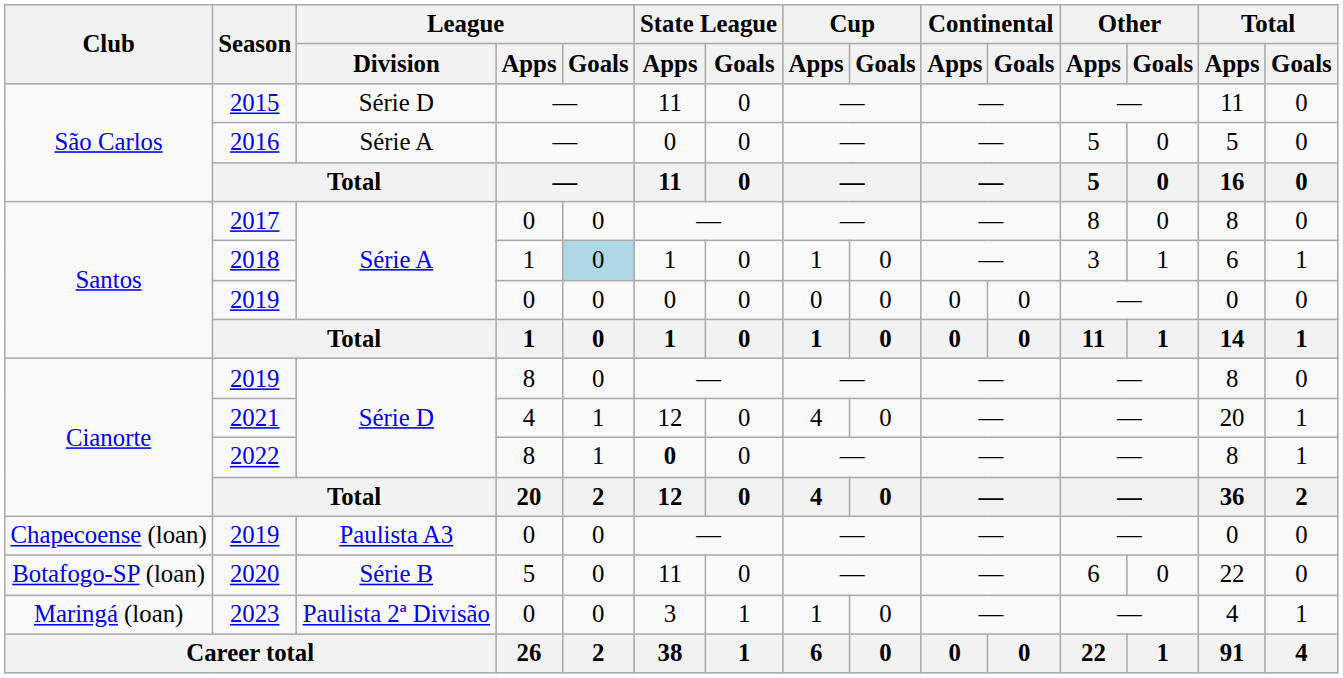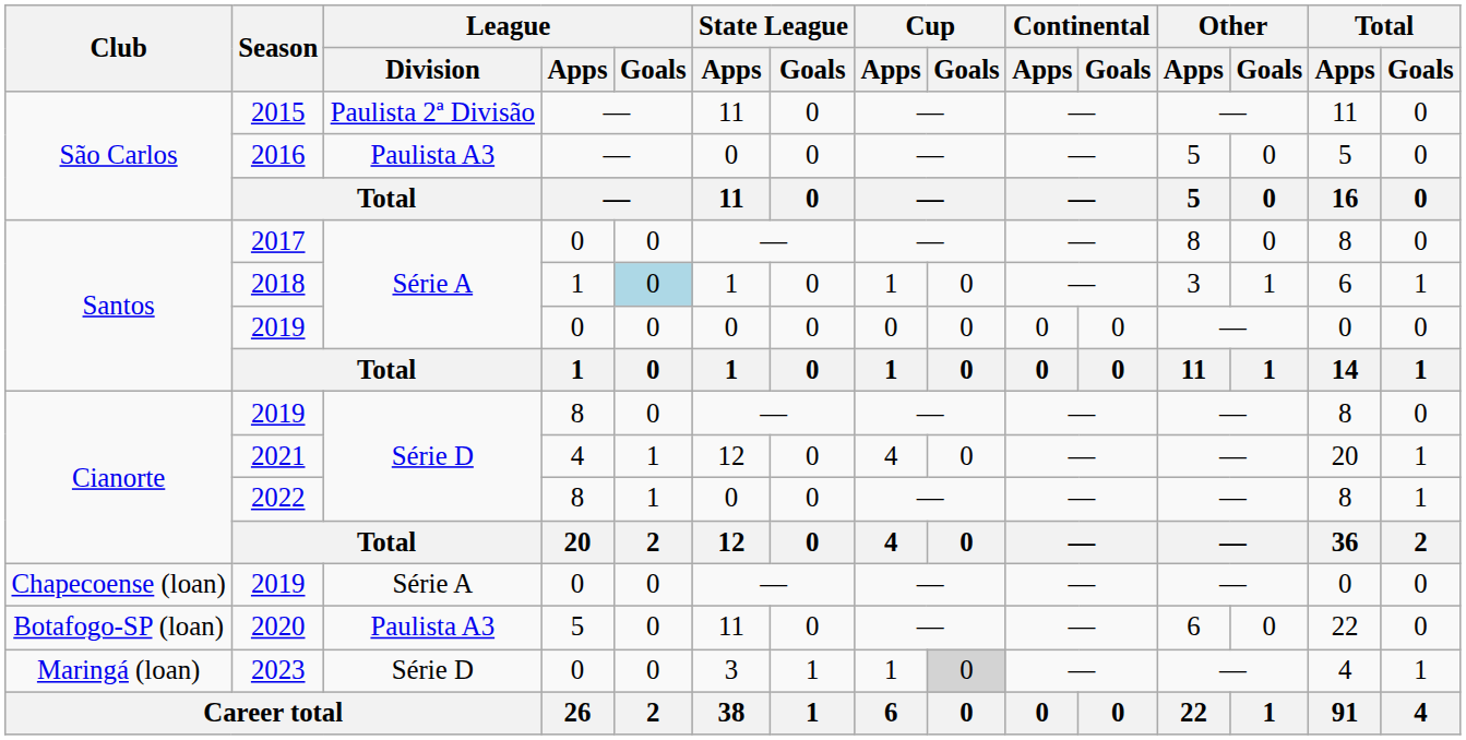2015 | League / Division: Série D -> Paulista 2ª Divisão
2016 | League / Division: Série A -> Paulista A3
2022 | State League / Apps: bold -> normal
Chapecoense (loan) / 2019 | League / Division: Paulista A3 -> Série A
2020 | League / Division: Série B -> Paulista A3
2023 | League / Division: Paulista 2ª Divisão -> Série D
2023 | Cup / Goals: no background -> lightgrey background
